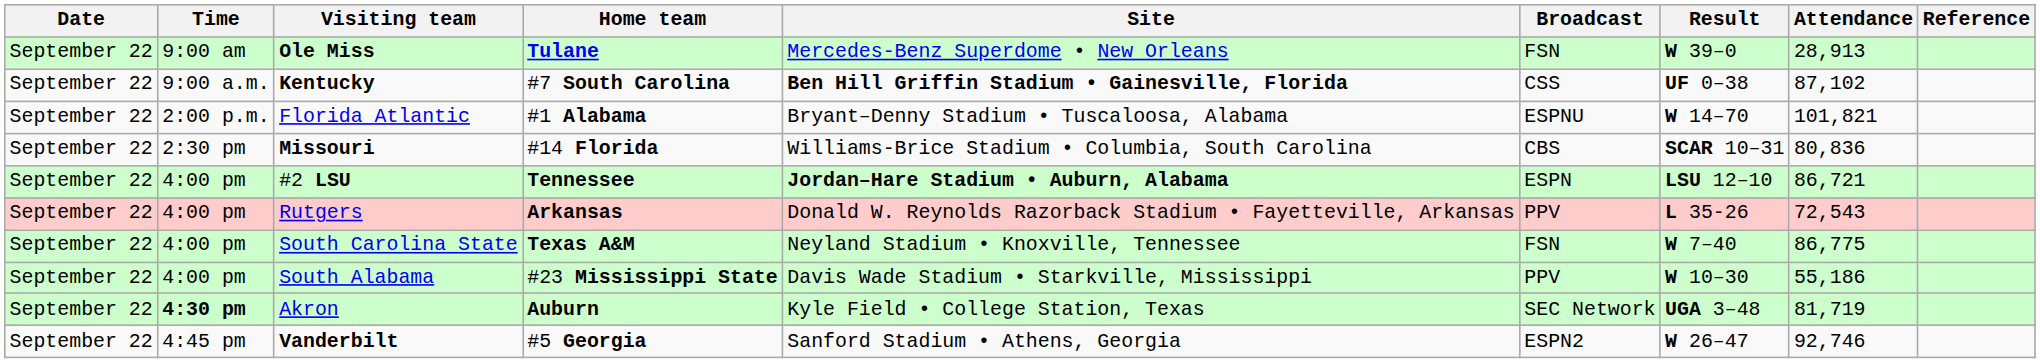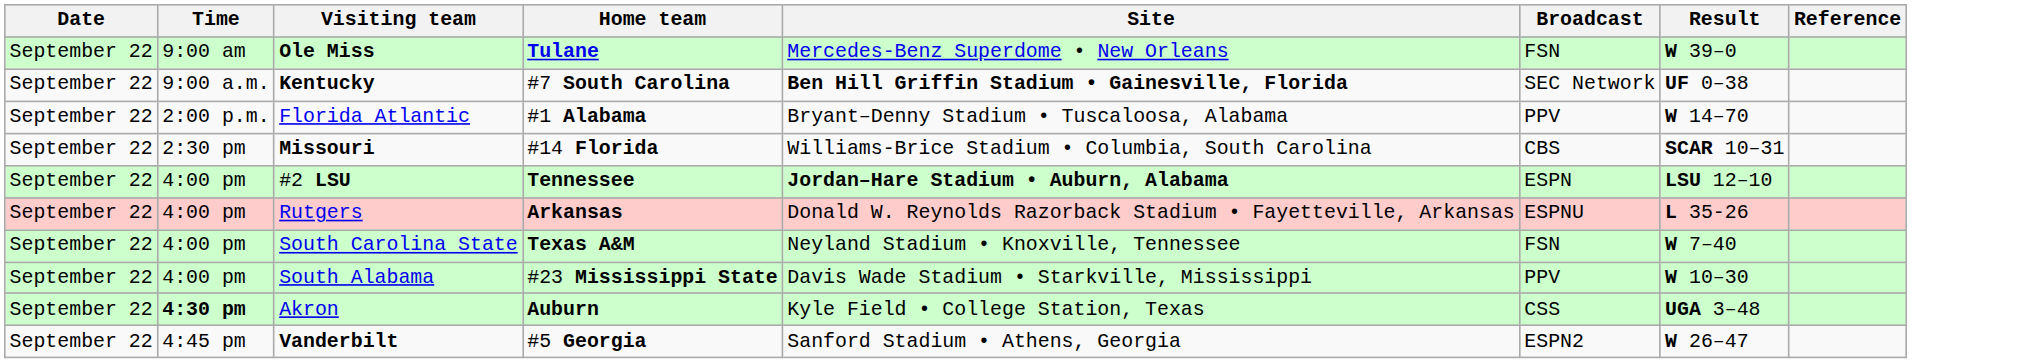- column: Attendance | 28,913 | 87,102 | 101,821 | 80,836 | 86,721 | 72,543 | 86,775 | 55,186 | 81,719 | 92,746
Kentucky | Broadcast: CSS -> SEC Network
Florida Atlantic | Broadcast: ESPNU -> PPV
Rutgers | Broadcast: PPV -> ESPNU
Akron | Broadcast: SEC Network -> CSS
